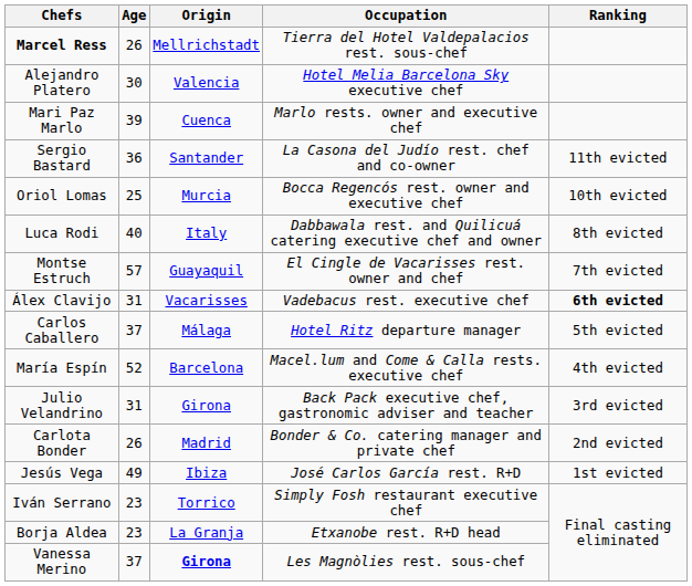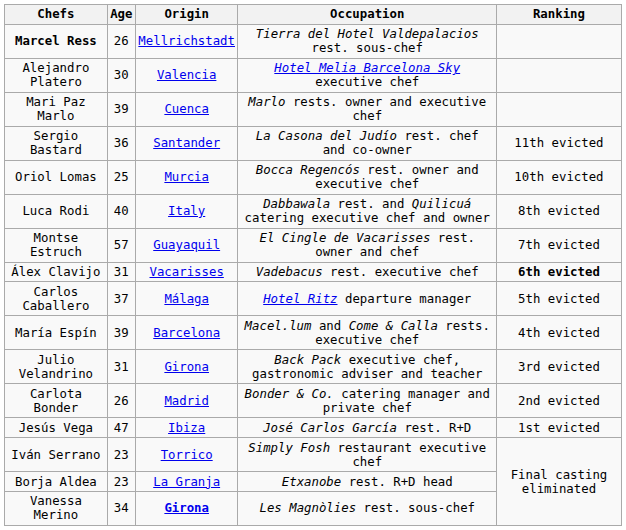María Espín | Age: 52 -> 39
Jesús Vega | Age: 49 -> 47
Vanessa Merino | Age: 37 -> 34
